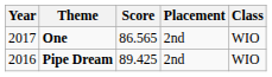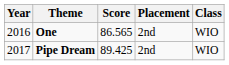One | Year: 2017 -> 2016
Pipe Dream | Year: 2016 -> 2017
